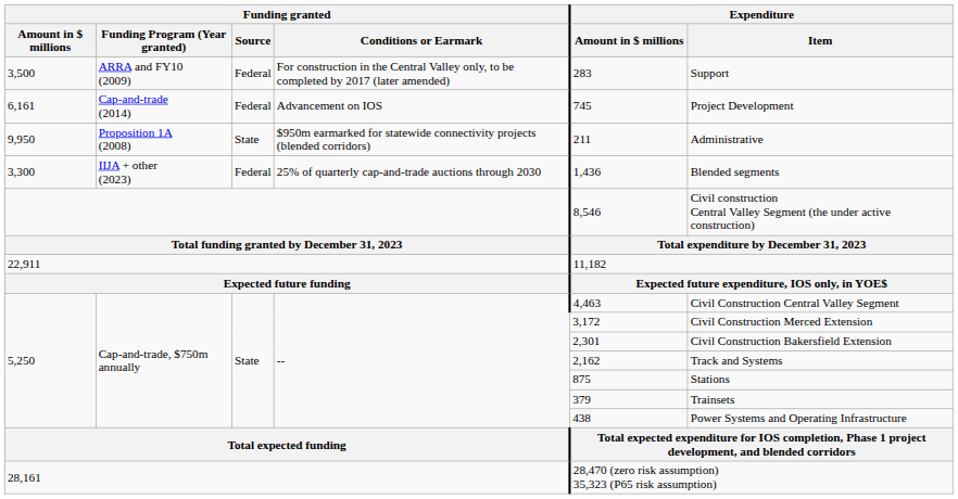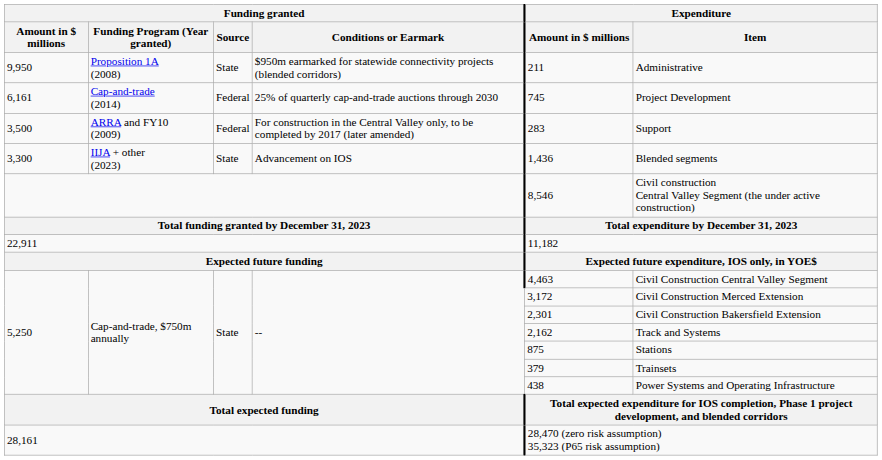rows swapped: 9,950 <-> 3,500
6,161 | Funding granted / Conditions or Earmark: Advancement on IOS -> 25% of quarterly cap-and-trade auctions through 2030
3,300 | Funding granted / Source: Federal -> State
3,300 | Funding granted / Conditions or Earmark: 25% of quarterly cap-and-trade auctions through 2030 -> Advancement on IOS
